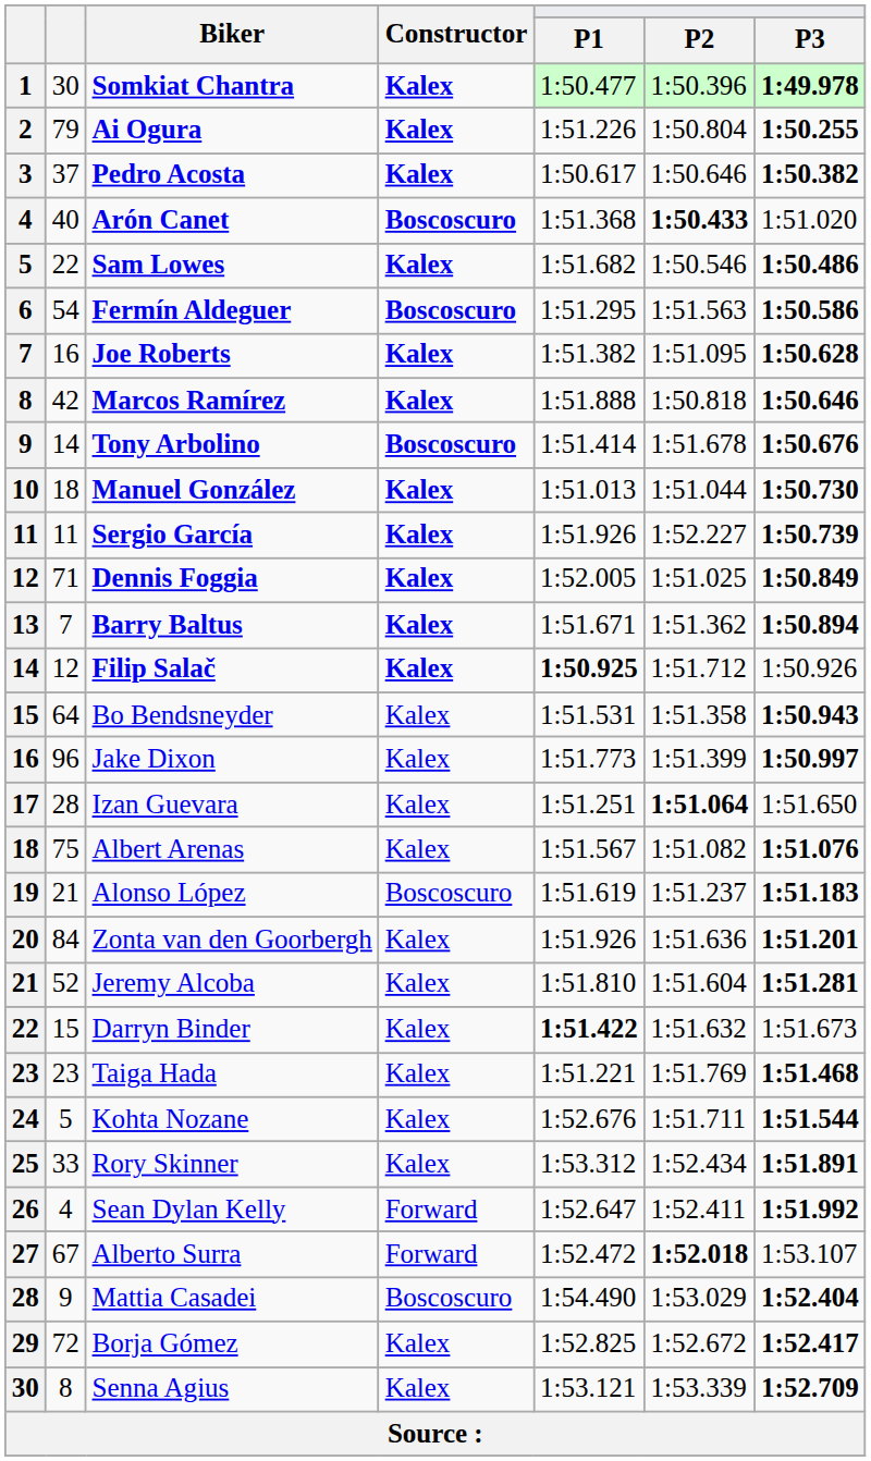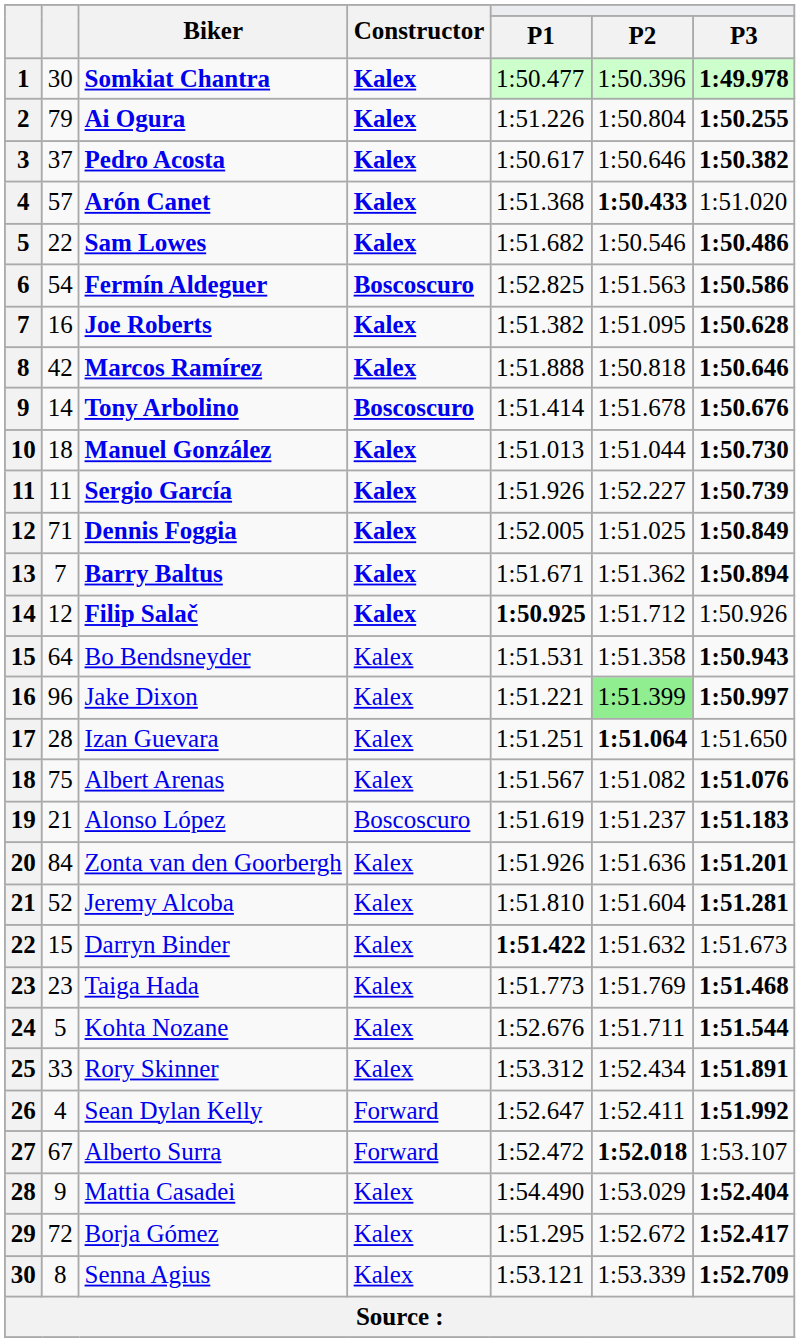Arón Canet | column 2: 40 -> 57
Arón Canet | Constructor: Boscoscuro -> Kalex
Fermín Aldeguer | P1: 1:51.295 -> 1:52.825
Jake Dixon | P1: 1:51.773 -> 1:51.221
Jake Dixon | P2: no background -> lightgreen background
Taiga Hada | P1: 1:51.221 -> 1:51.773
Mattia Casadei | Constructor: Boscoscuro -> Kalex
Borja Gómez | P1: 1:52.825 -> 1:51.295
